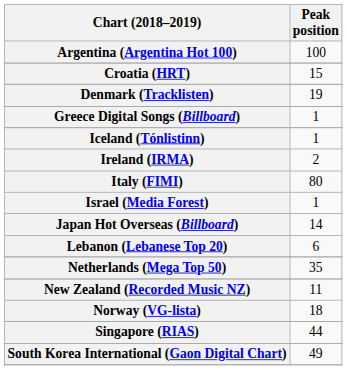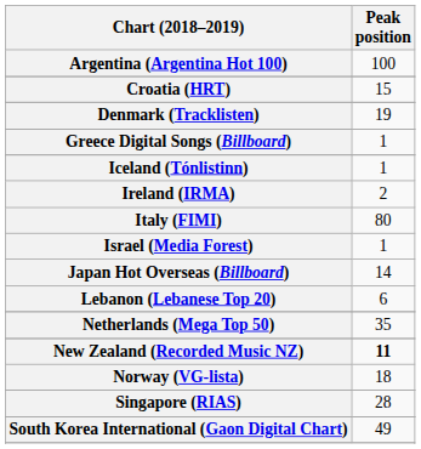New Zealand (Recorded Music NZ) | Peak position: normal -> bold
Singapore (RIAS) | Peak position: 44 -> 28
